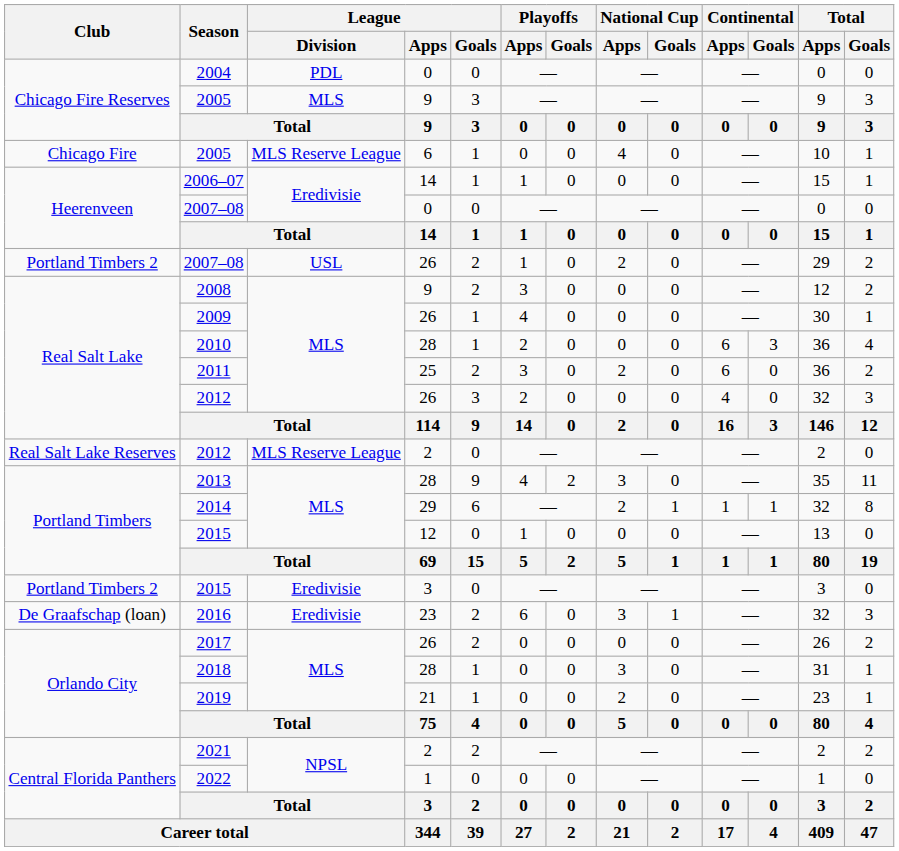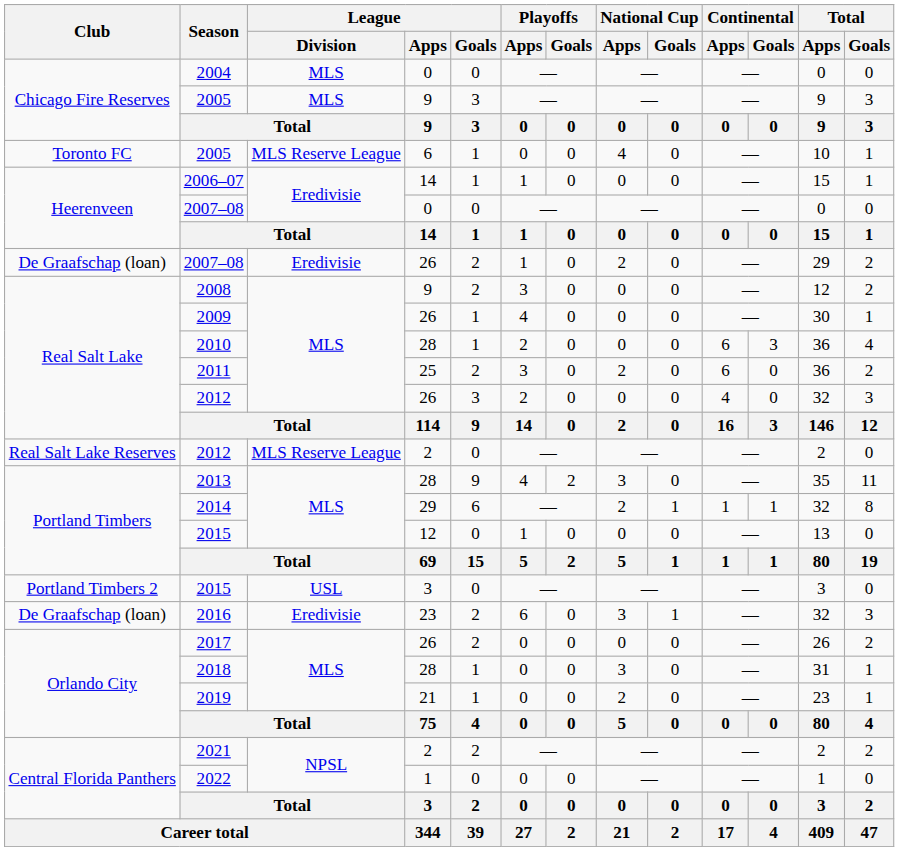2004 | League / Division: PDL -> MLS
2005 / 6 | Club: Chicago Fire -> Toronto FC
2007–08 / 26 | Club: Portland Timbers 2 -> De Graafschap (loan)
2007–08 / 26 | League / Division: USL -> Eredivisie
2015 / 3 | League / Division: Eredivisie -> USL
